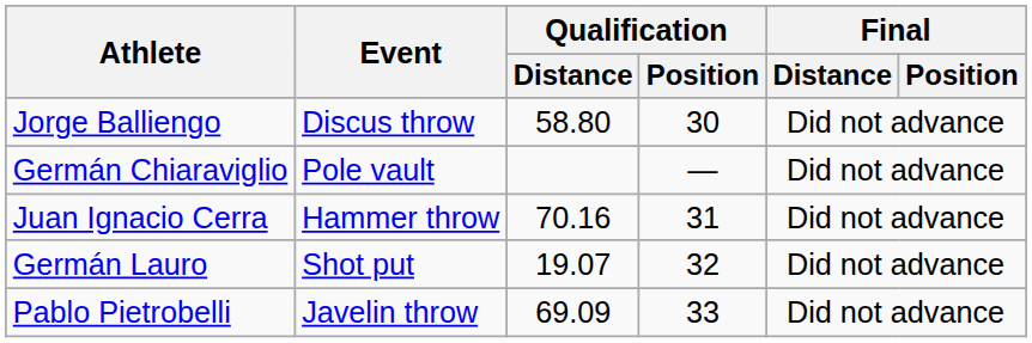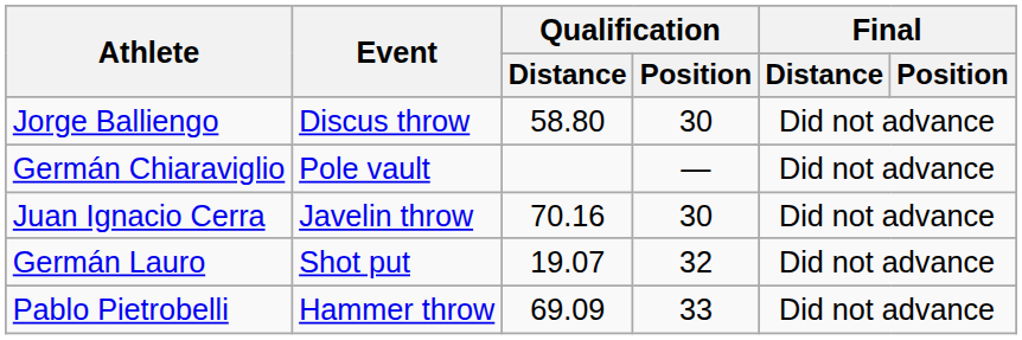Juan Ignacio Cerra | Event: Hammer throw -> Javelin throw
Juan Ignacio Cerra | Qualification / Position: 31 -> 30
Pablo Pietrobelli | Event: Javelin throw -> Hammer throw
